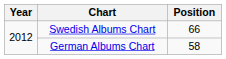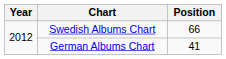German Albums Chart | Position: 58 -> 41
